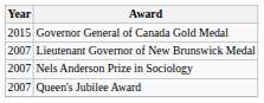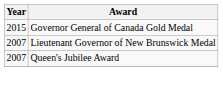- row: 2007 | Nels Anderson Prize in Sociology
